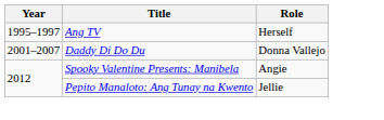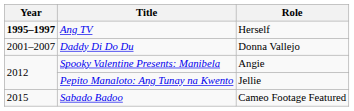Ang TV | Year: normal -> bold
+ row: 2015 | Sabado Badoo | Cameo Footage Featured
